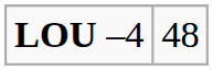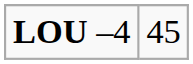LOU –4 | column 2: 48 -> 45
